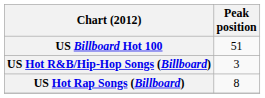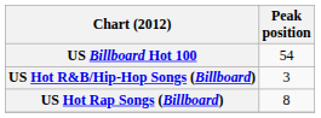US Billboard Hot 100 | Peak position: 51 -> 54
